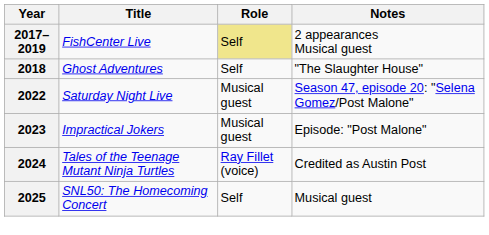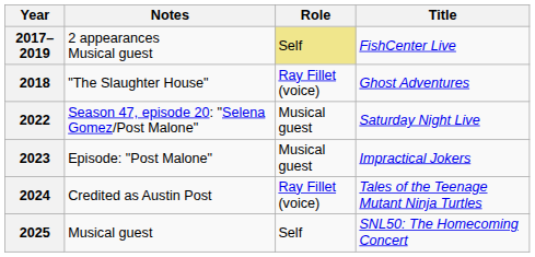columns swapped: Title <-> Notes
2018 | Role: Self -> Ray Fillet (voice)
